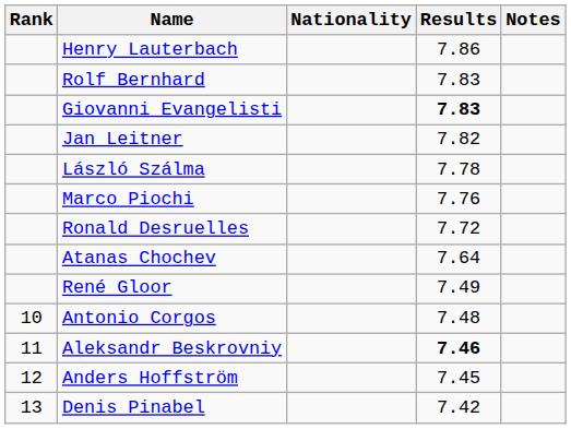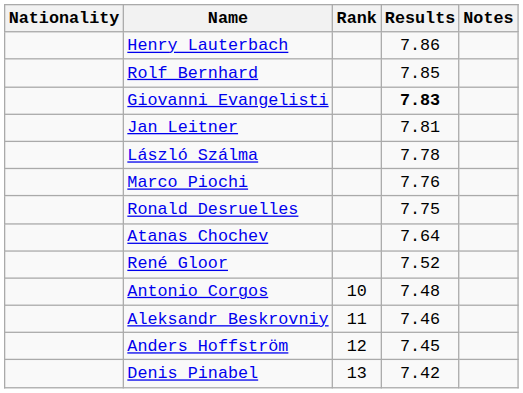columns swapped: Rank <-> Nationality
Rolf Bernhard | Results: 7.83 -> 7.85
Jan Leitner | Results: 7.82 -> 7.81
Ronald Desruelles | Results: 7.72 -> 7.75
René Gloor | Results: 7.49 -> 7.52
Aleksandr Beskrovniy | Results: bold -> normal
